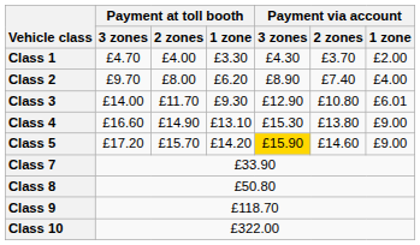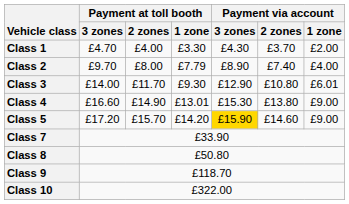Class 2 | Payment at toll booth / 1 zone: £6.20 -> £7.79
Class 4 | Payment at toll booth / 1 zone: £13.10 -> £13.01
